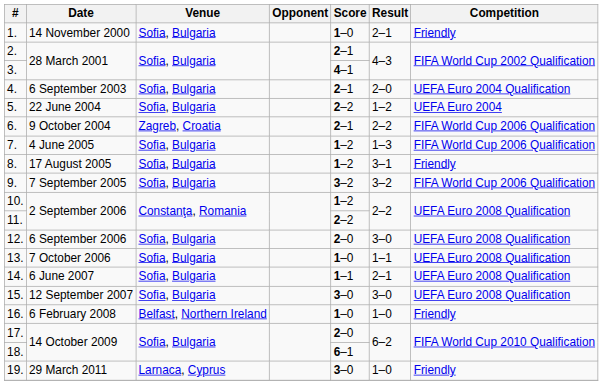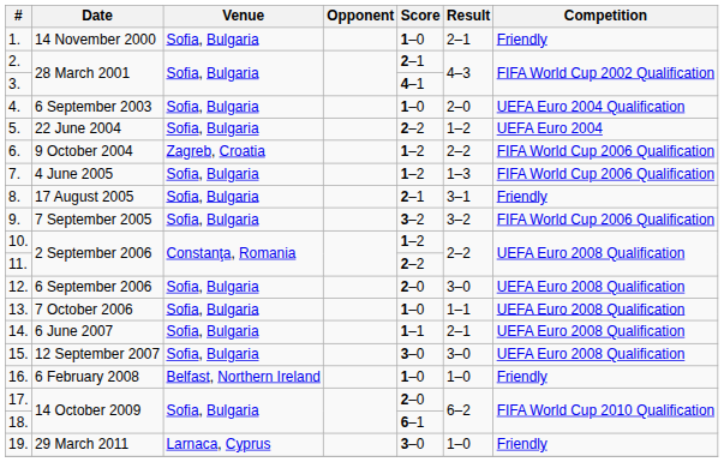4. | Score: 2–1 -> 1–0
6. | Score: 2–1 -> 1–2
8. | Score: 1–2 -> 2–1
